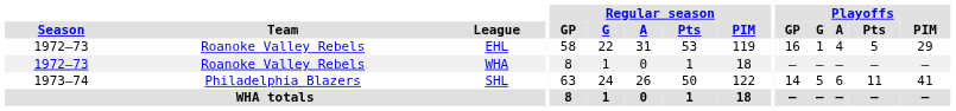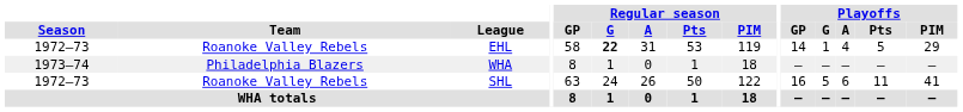EHL | Regular season / G: normal -> bold
EHL | Playoffs / GP: 16 -> 14
WHA | Season: 1972–73 -> 1973–74
WHA | Team: Roanoke Valley Rebels -> Philadelphia Blazers
SHL | Season: 1973–74 -> 1972–73
SHL | Team: Philadelphia Blazers -> Roanoke Valley Rebels
SHL | Playoffs / GP: 14 -> 16
